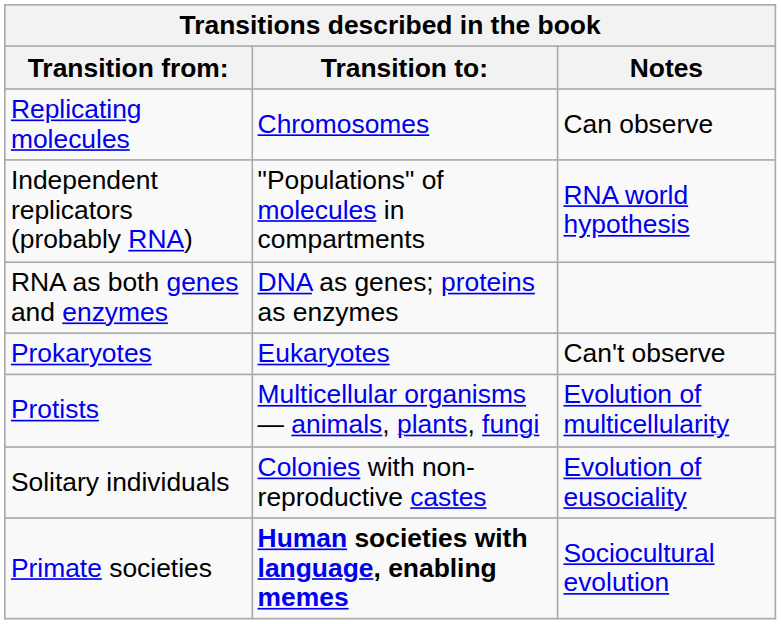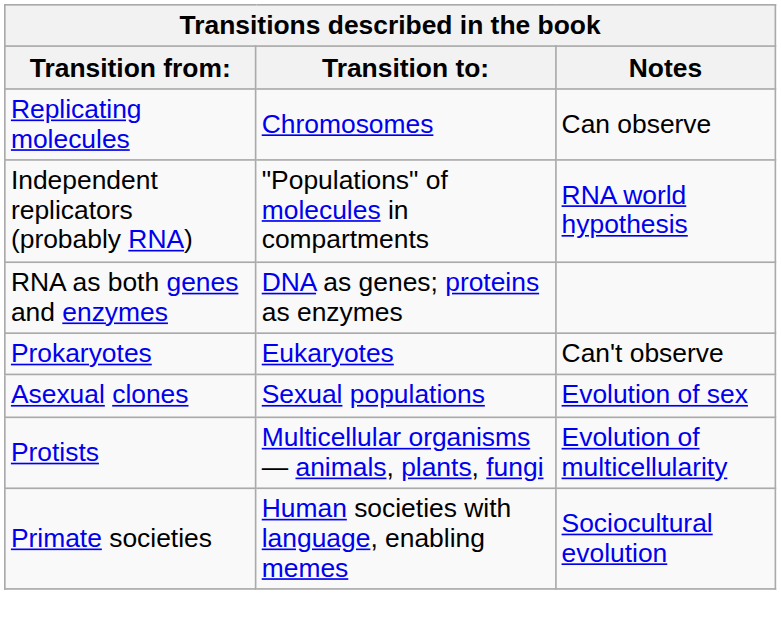+ row: Asexual clones | Sexual populations | Evolution of sex
- row: Solitary individuals | Colonies with non-reproductive castes | Evolution of eusociality
Primate societies | Transition to:: bold -> normal
